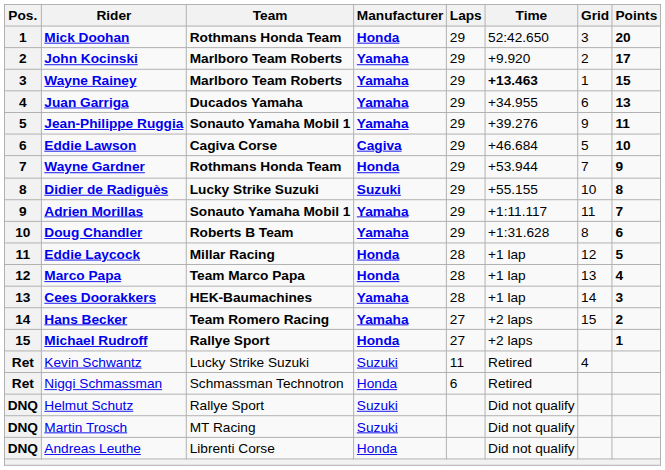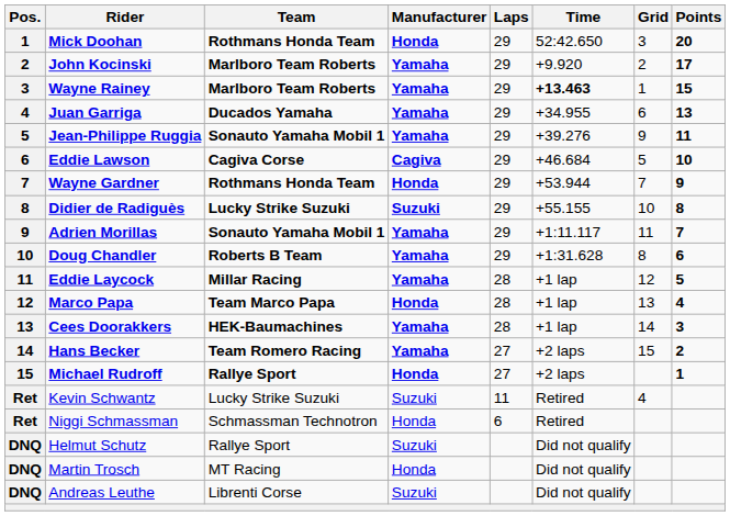Eddie Laycock | Manufacturer: Honda -> Yamaha
Martin Trosch | Manufacturer: Suzuki -> Honda
Andreas Leuthe | Manufacturer: Honda -> Suzuki
